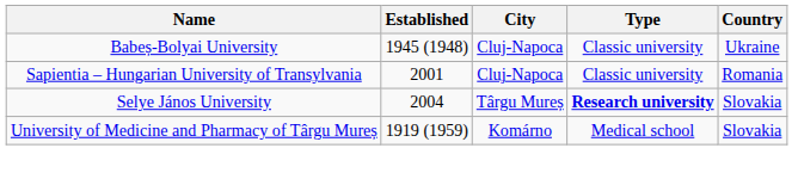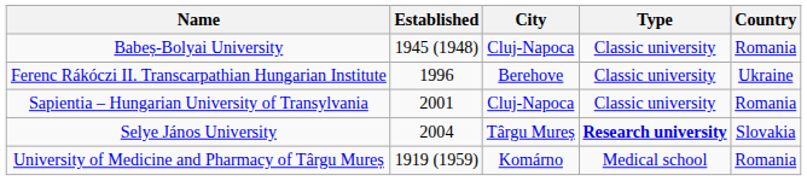Babeș-Bolyai University | Country: Ukraine -> Romania
+ row: Ferenc Rákóczi II. Transcarpathian Hungarian Institute | 1996 | Berehove | Classic university | Ukraine
University of Medicine and Pharmacy of Târgu Mureș | Country: Slovakia -> Romania
